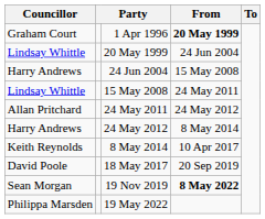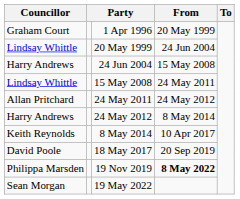1 Apr 1996 | From: bold -> normal
19 Nov 2019 | Councillor: Sean Morgan -> Philippa Marsden
19 May 2022 | Councillor: Philippa Marsden -> Sean Morgan
